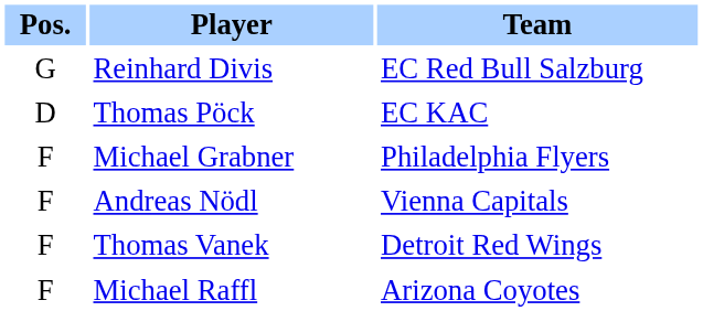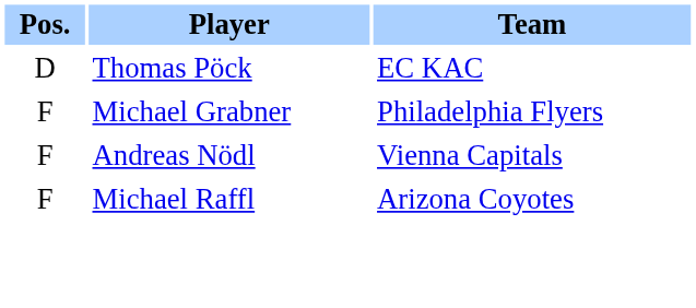- row: G | Reinhard Divis | EC Red Bull Salzburg
- row: F | Thomas Vanek | Detroit Red Wings
